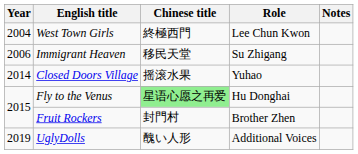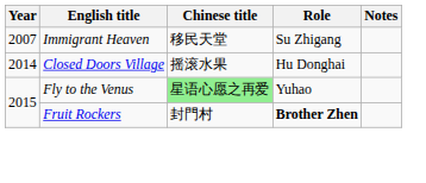- row: 2004 | West Town Girls | 終極西門 | Lee Chun Kwon
Immigrant Heaven | Year: 2006 -> 2007
Closed Doors Village | Role: Yuhao -> Hu Donghai
Fly to the Venus | Role: Hu Donghai -> Yuhao
Fruit Rockers | Role: normal -> bold
- row: 2019 | UglyDolls | 醜い人形 | Additional Voices
